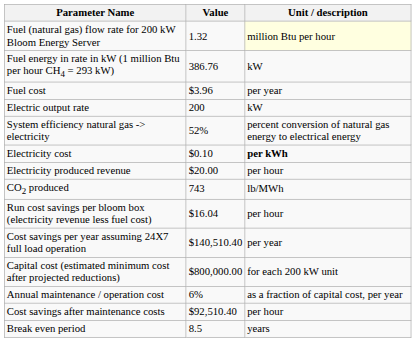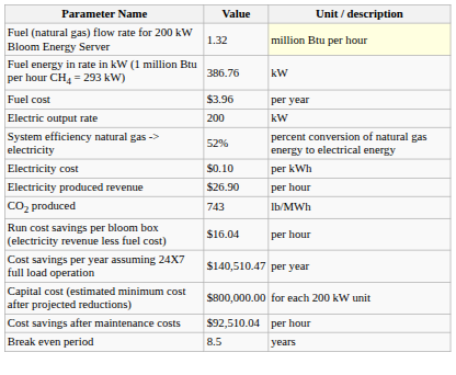Electricity cost | Unit / description: bold -> normal
Electricity produced revenue | Value: $20.00 -> $26.90
Cost savings per year assuming 24X7 full load operation | Value: $140,510.40 -> $140,510.47
- row: Annual maintenance / operation cost | 6% | as a fraction of capital cost, per year
Cost savings after maintenance costs | Value: $92,510.40 -> $92,510.04
